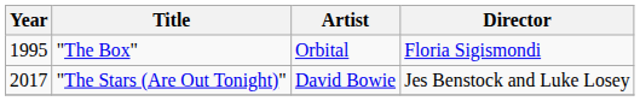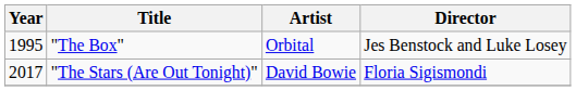"The Box" | Director: Floria Sigismondi -> Jes Benstock and Luke Losey
"The Stars (Are Out Tonight)" | Director: Jes Benstock and Luke Losey -> Floria Sigismondi
